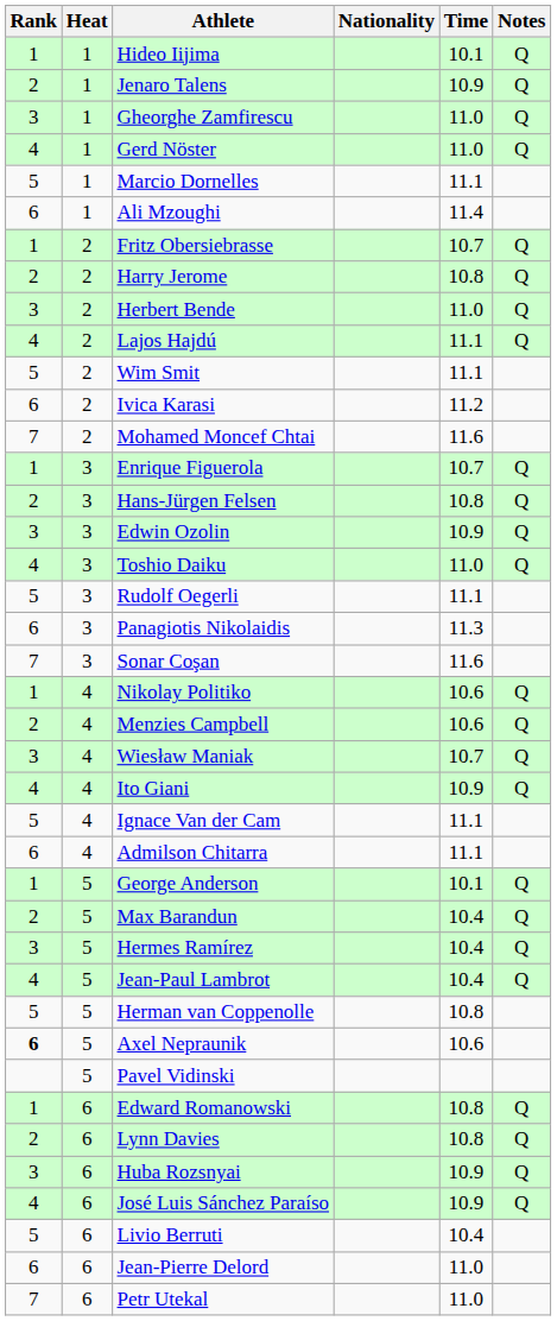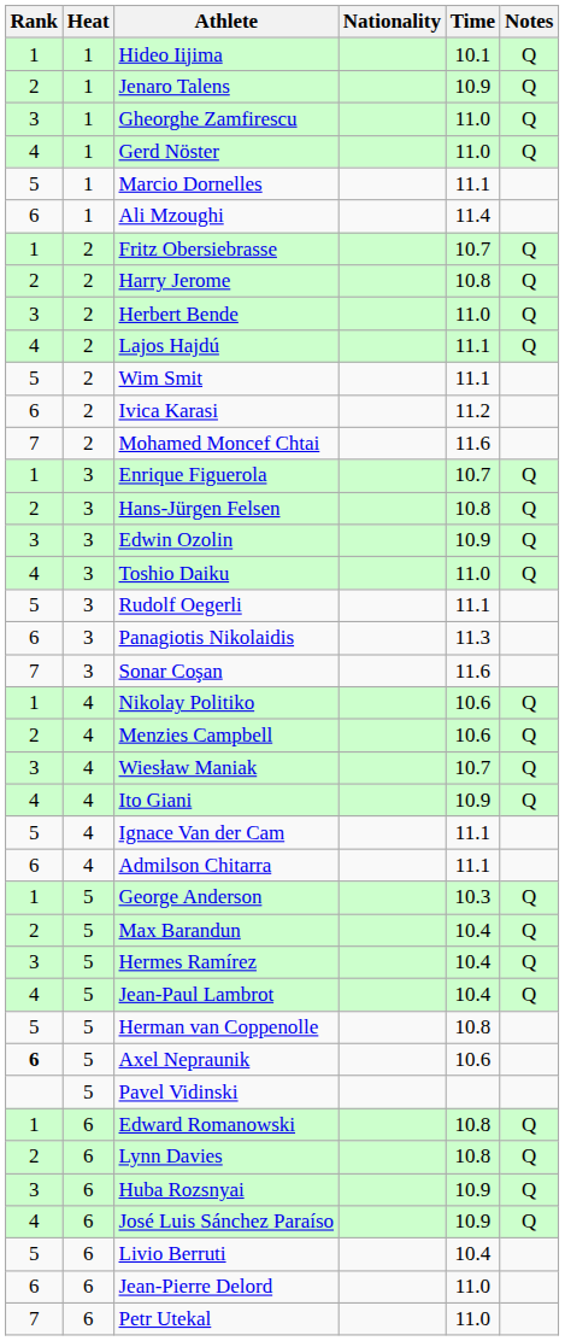George Anderson | Time: 10.1 -> 10.3
